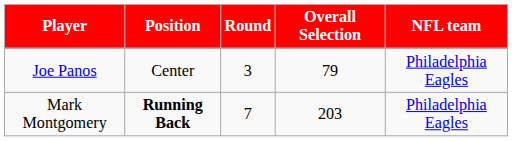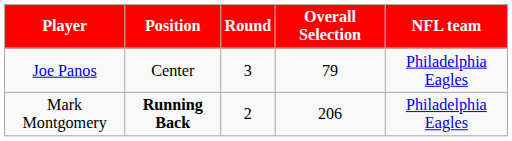Mark Montgomery | Round: 7 -> 2
Mark Montgomery | Overall Selection: 203 -> 206
